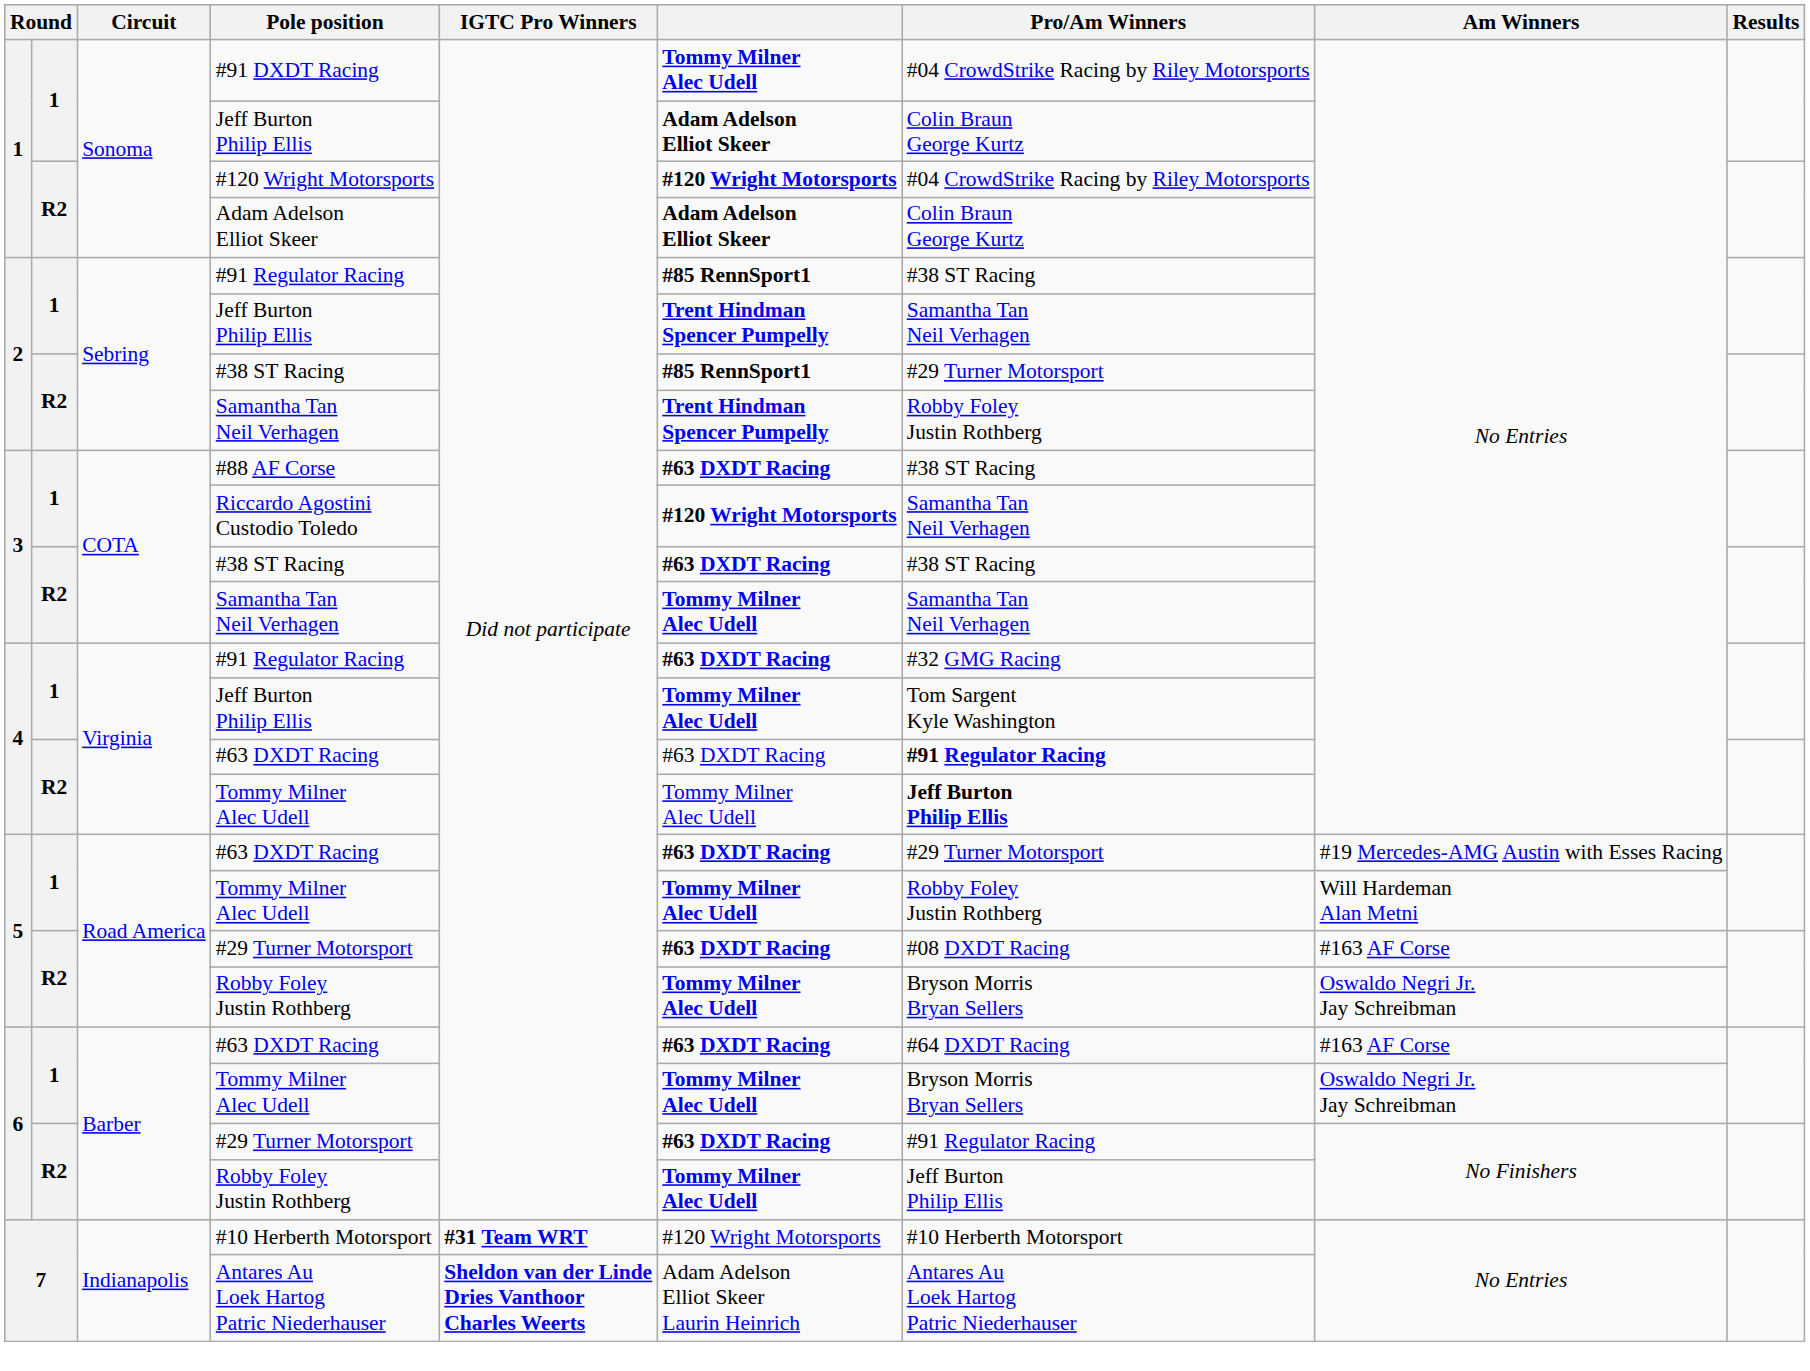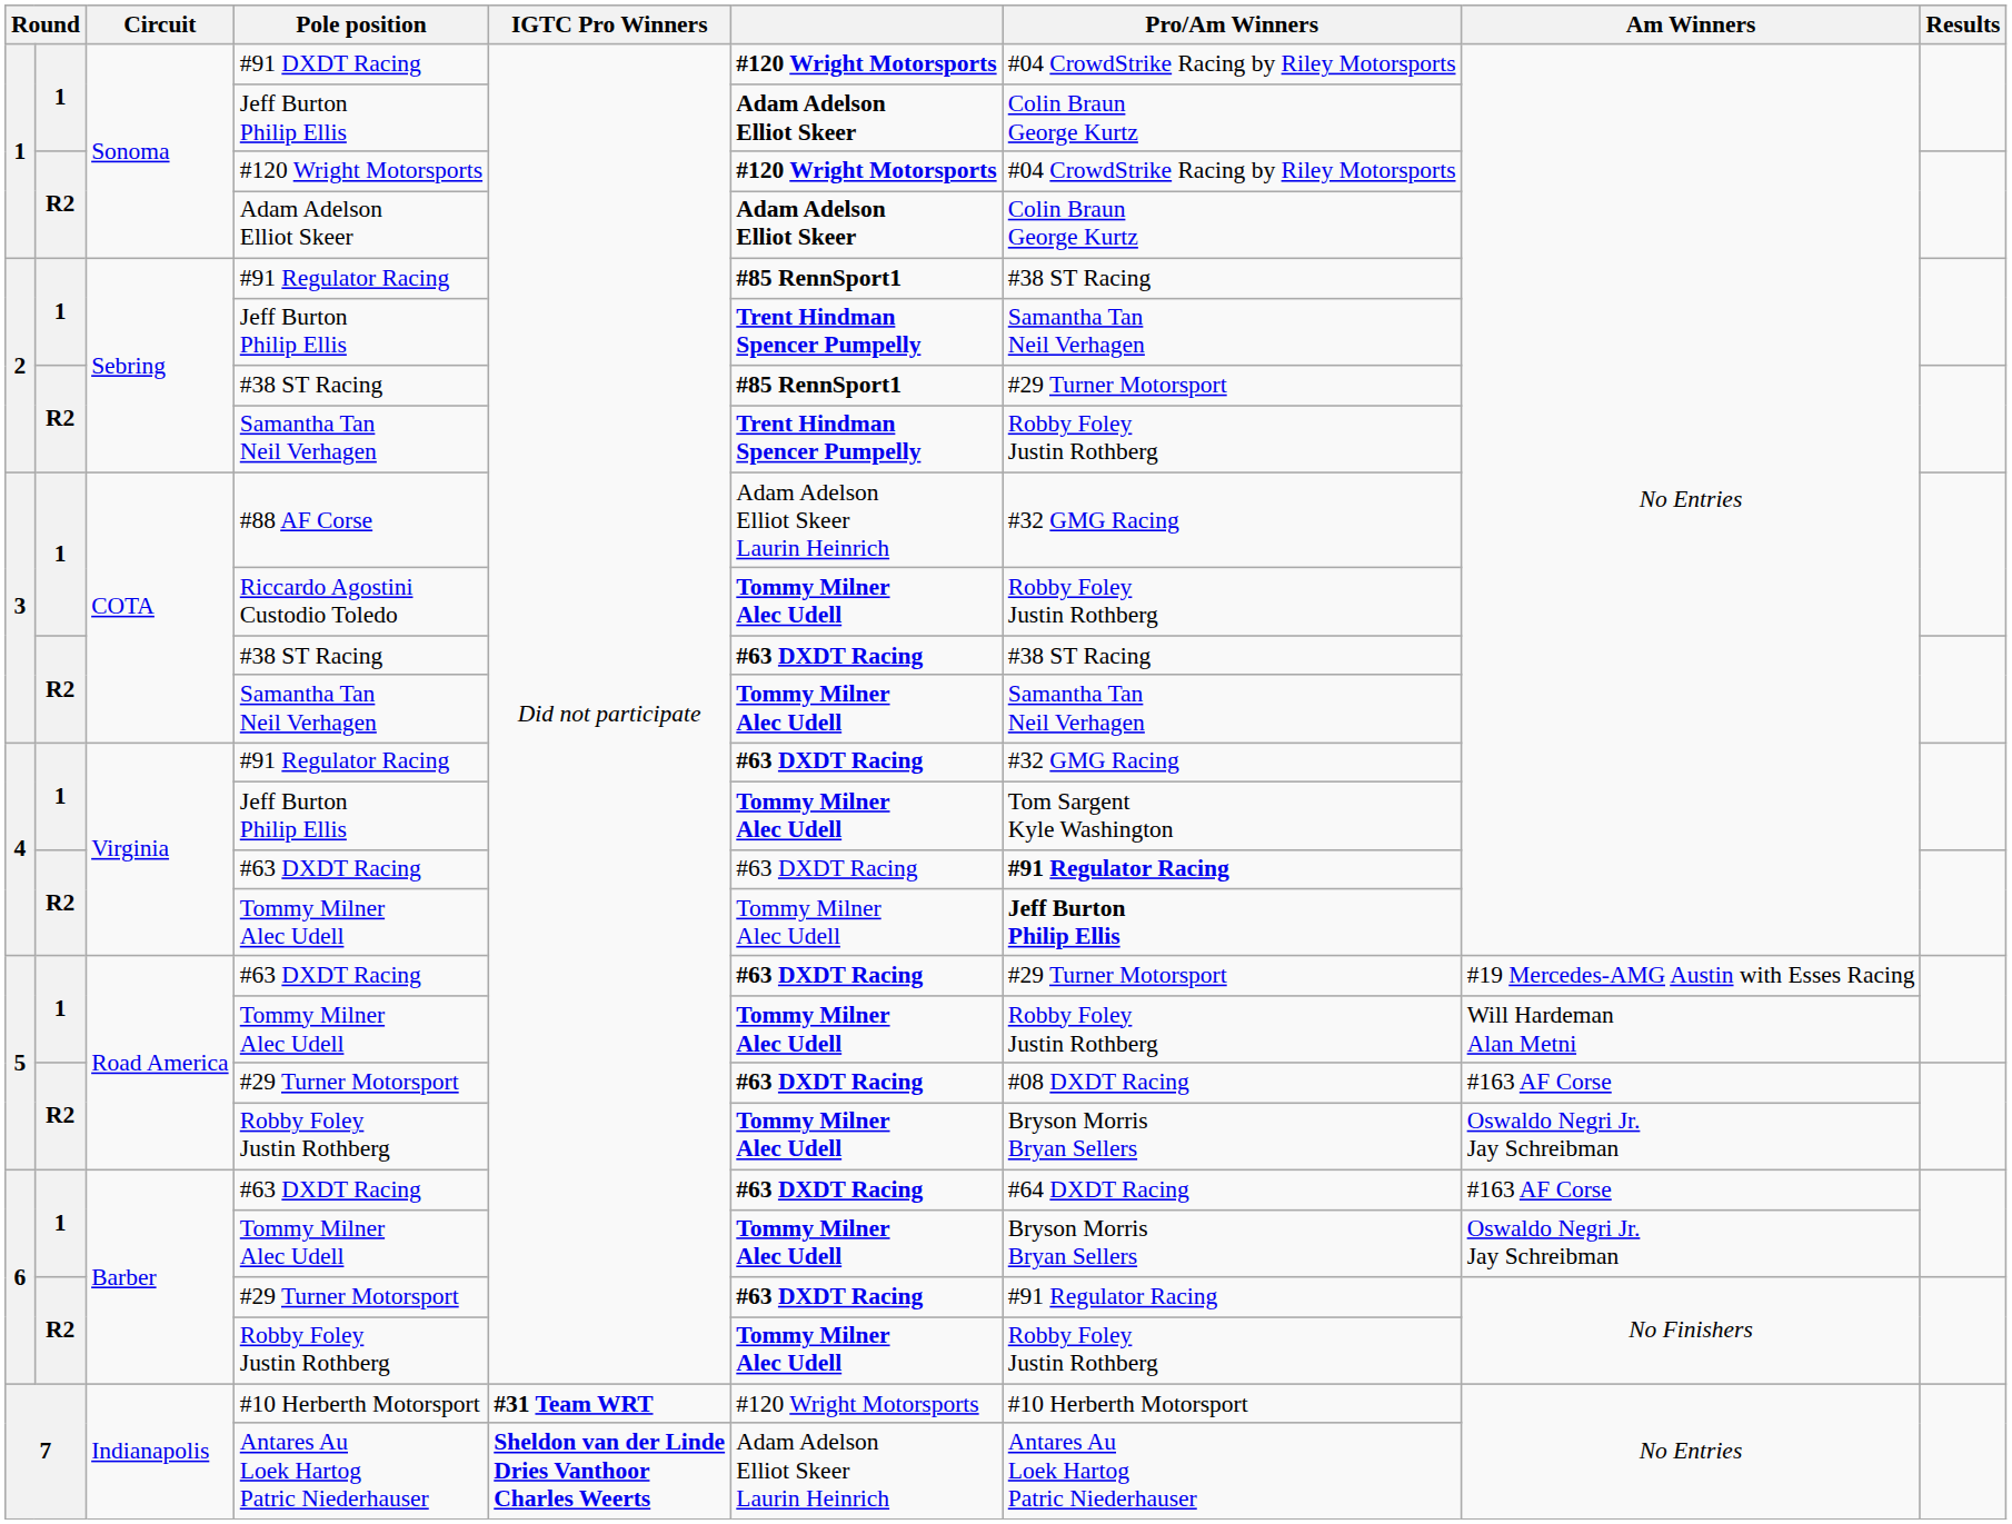#91 DXDT Racing | column 6: Tommy Milner Alec Udell -> #120 Wright Motorsports
#88 AF Corse | column 6: #63 DXDT Racing -> Adam Adelson Elliot Skeer Laurin Heinrich
#88 AF Corse | Pro/Am Winners: #38 ST Racing -> #32 GMG Racing
Riccardo Agostini Custodio Toledo | column 6: #120 Wright Motorsports -> Tommy Milner Alec Udell
Riccardo Agostini Custodio Toledo | Pro/Am Winners: Samantha Tan Neil Verhagen -> Robby Foley Justin Rothberg
6 / Robby Foley Justin Rothberg | Pro/Am Winners: Jeff Burton Philip Ellis -> Robby Foley Justin Rothberg
